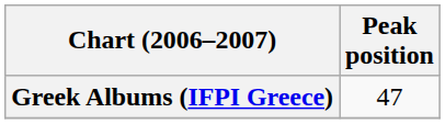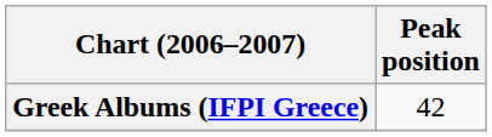Greek Albums (IFPI Greece) | Peak position: 47 -> 42
